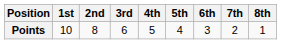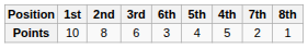columns swapped: 4th <-> 6th
